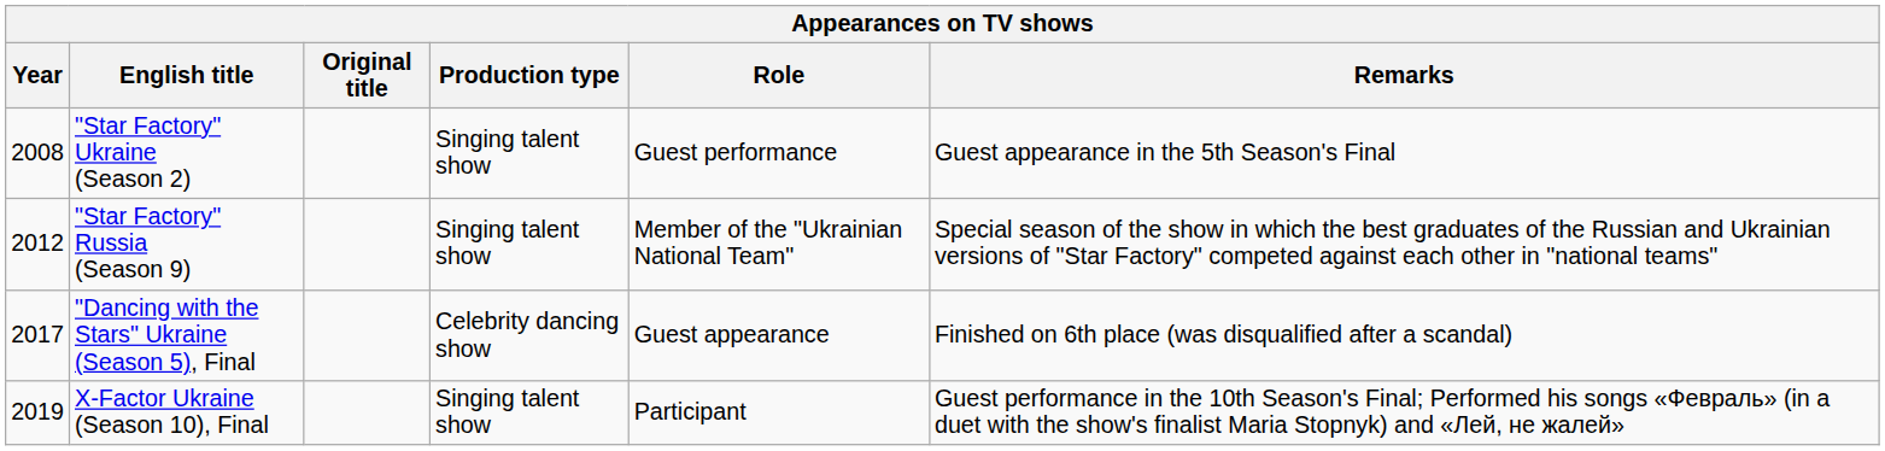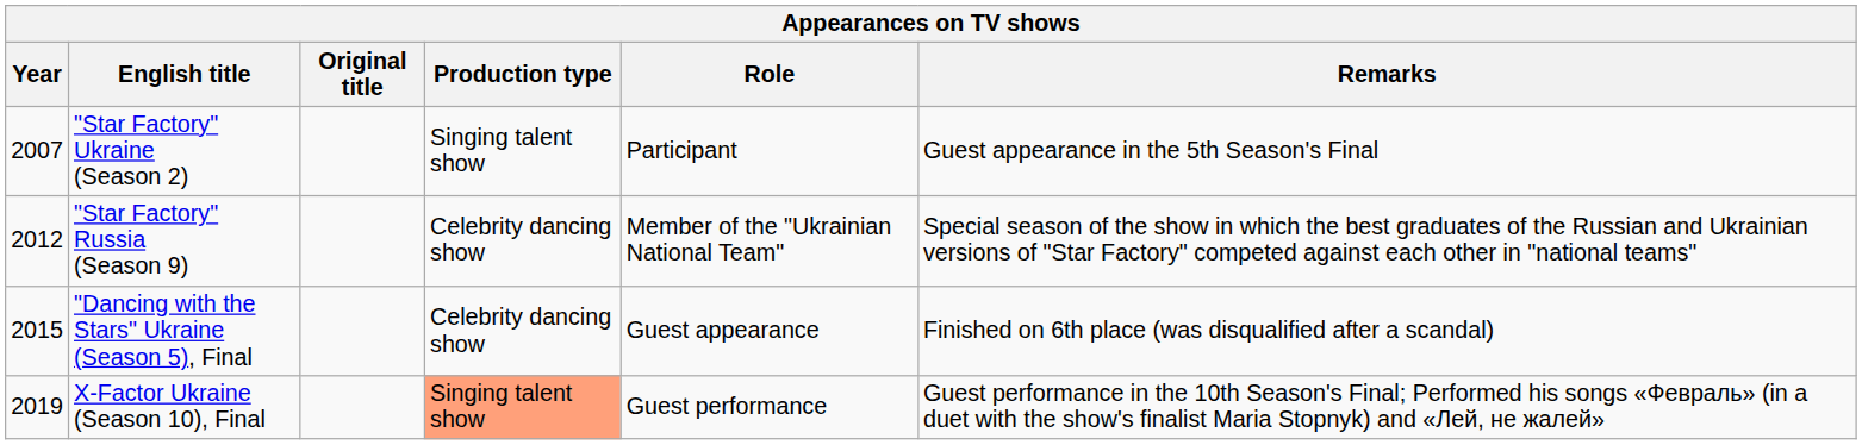"Star Factory" Ukraine (Season 2) | Year: 2008 -> 2007
"Star Factory" Ukraine (Season 2) | Role: Guest performance -> Participant
"Star Factory" Russia (Season 9) | Production type: Singing talent show -> Celebrity dancing show
"Dancing with the Stars" Ukraine (Season 5), Final | Year: 2017 -> 2015
X-Factor Ukraine (Season 10), Final | Production type: no background -> lightsalmon background
X-Factor Ukraine (Season 10), Final | Role: Participant -> Guest performance
